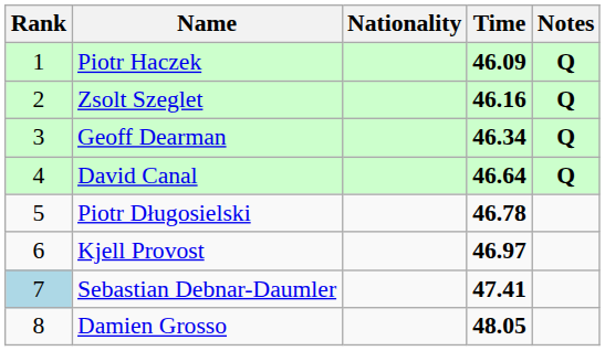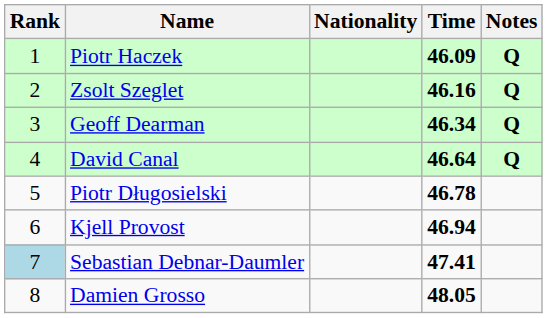Kjell Provost | Time: 46.97 -> 46.94
